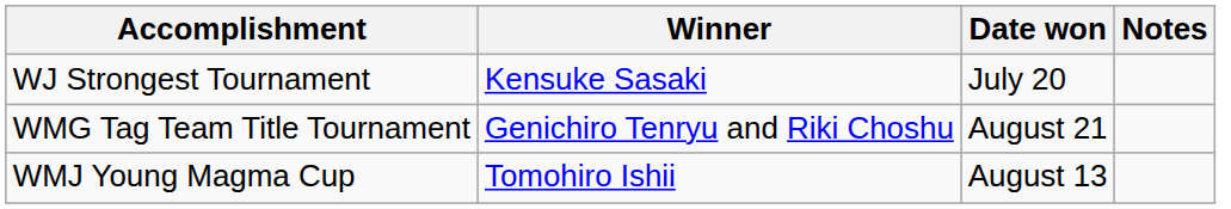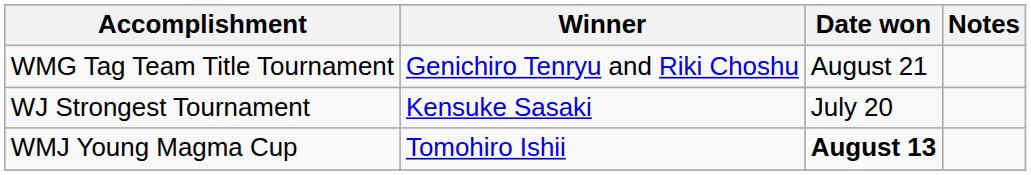rows swapped: WJ Strongest Tournament <-> WMG Tag Team Title Tournament
WMJ Young Magma Cup | Date won: normal -> bold
